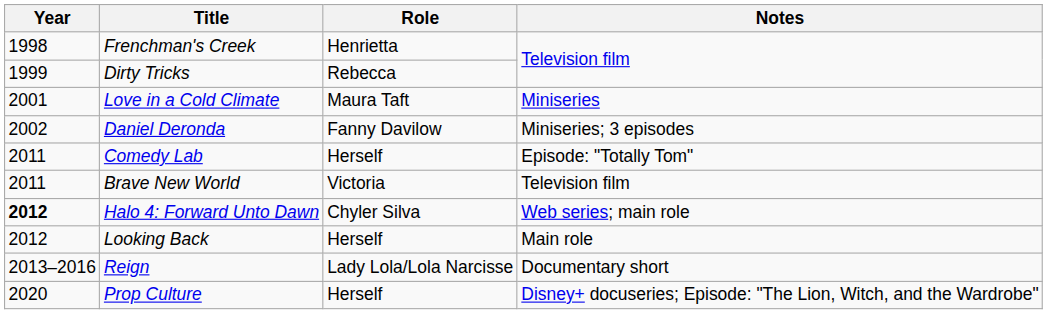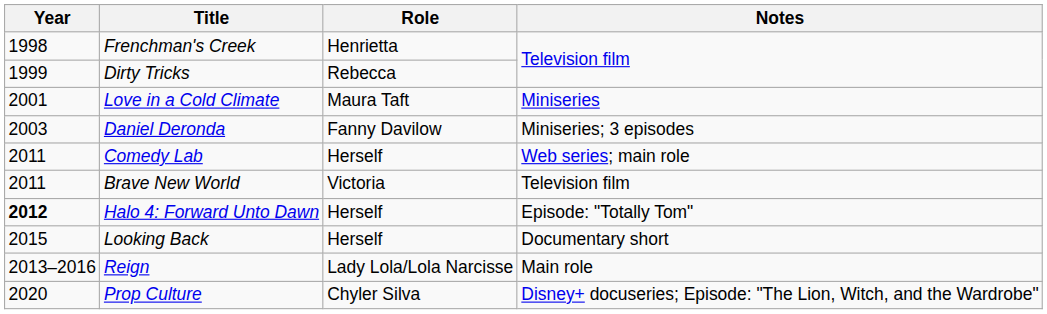Daniel Deronda | Year: 2002 -> 2003
Comedy Lab | Notes: Episode: "Totally Tom" -> Web series; main role
Halo 4: Forward Unto Dawn | Role: Chyler Silva -> Herself
Halo 4: Forward Unto Dawn | Notes: Web series; main role -> Episode: "Totally Tom"
Looking Back | Year: 2012 -> 2015
Looking Back | Notes: Main role -> Documentary short
Reign | Notes: Documentary short -> Main role
Prop Culture | Role: Herself -> Chyler Silva
